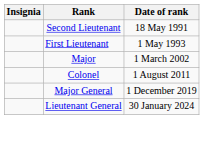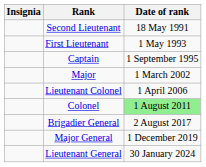+ row: Captain | 1 September 1995
+ row: Lieutenant Colonel | 1 April 2006
Colonel | Date of rank: no background -> lightgreen background
+ row: Brigadier General | 2 August 2017
